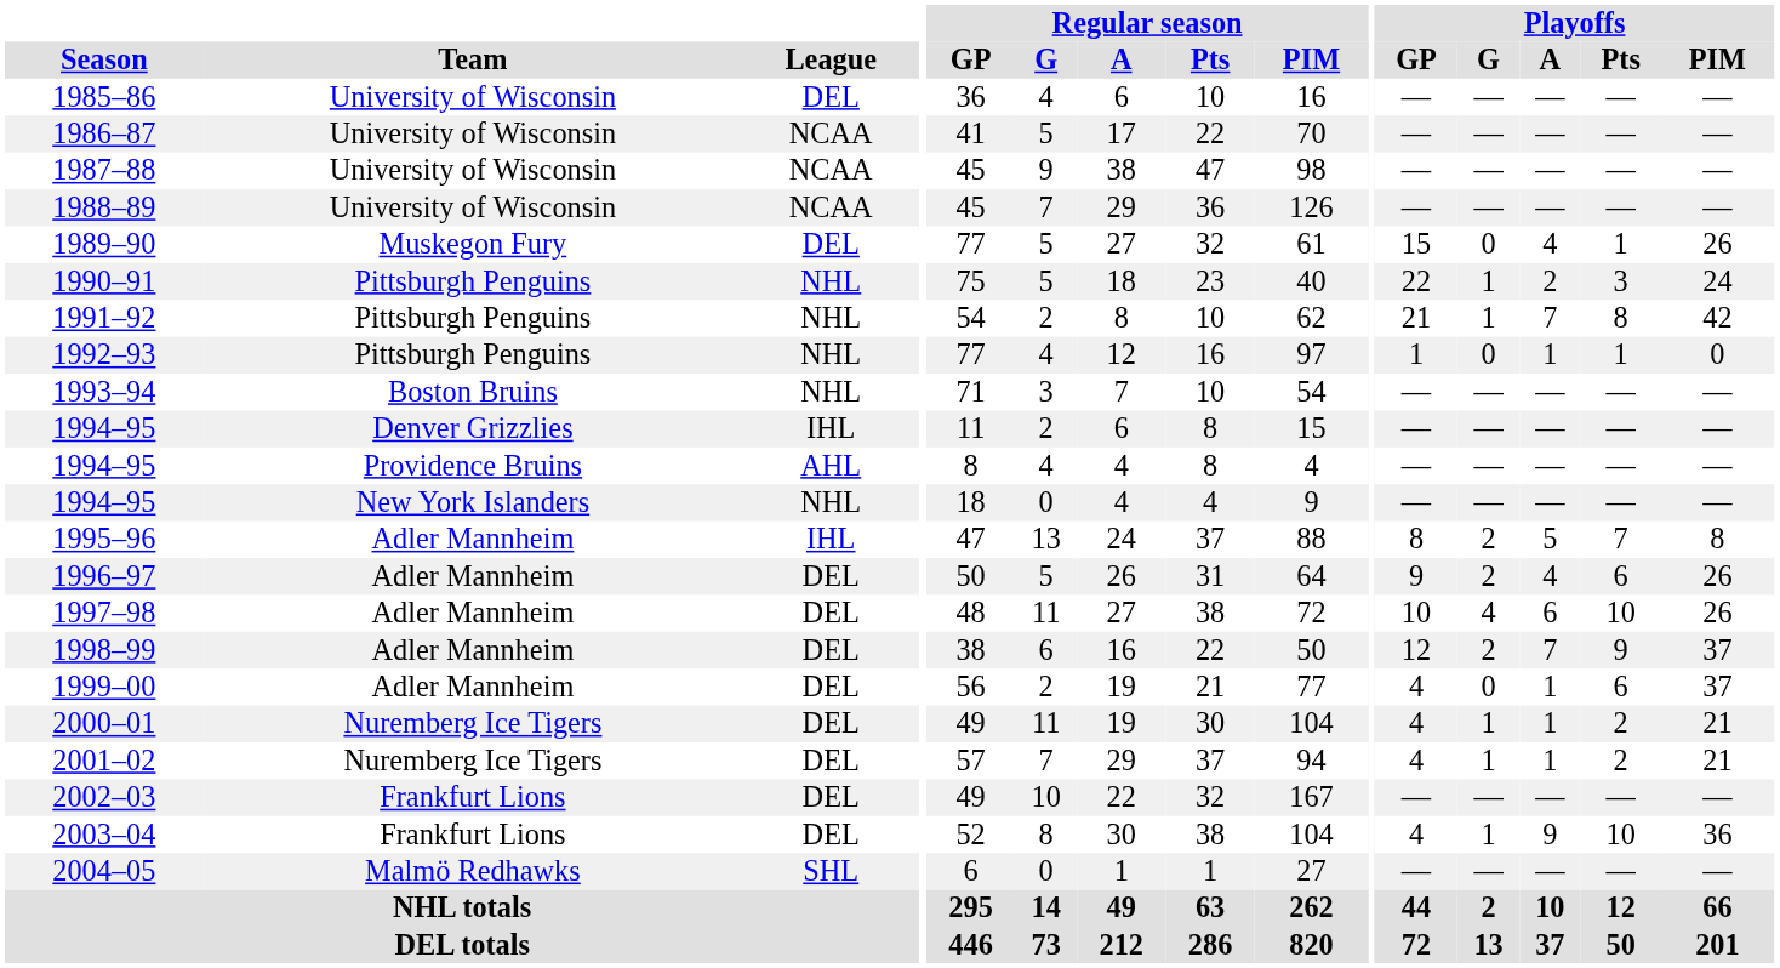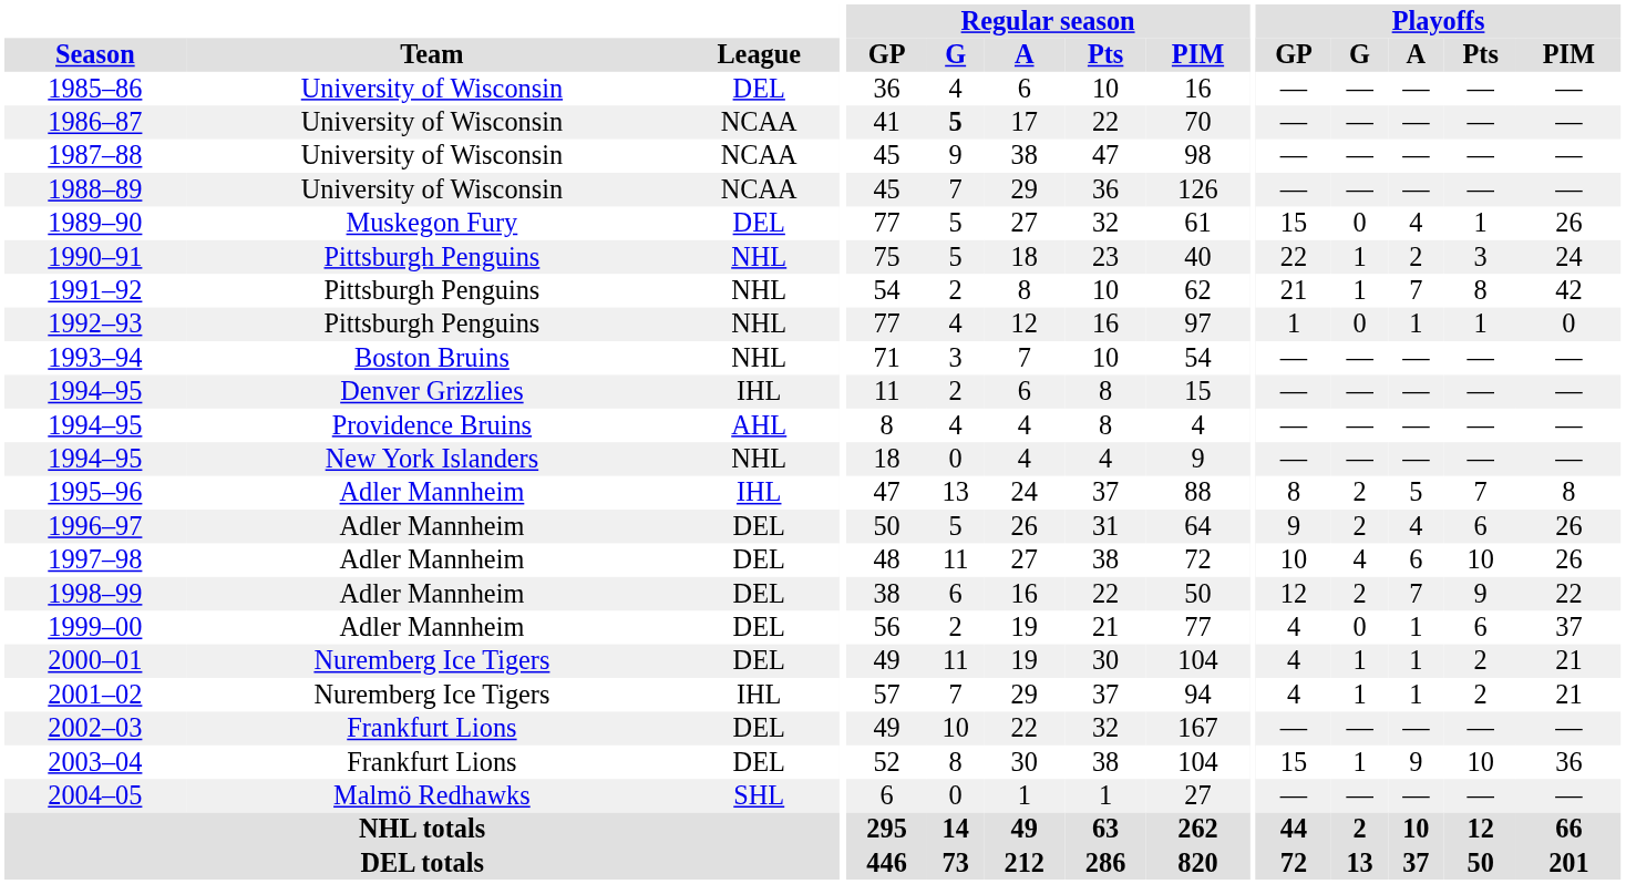1986–87 | Regular season / G: normal -> bold
1998–99 | Playoffs / PIM: 37 -> 22
2001–02 | League: DEL -> IHL
2003–04 | Playoffs / GP: 4 -> 15
